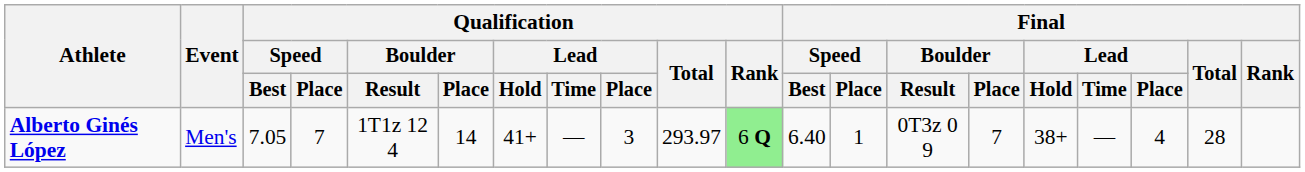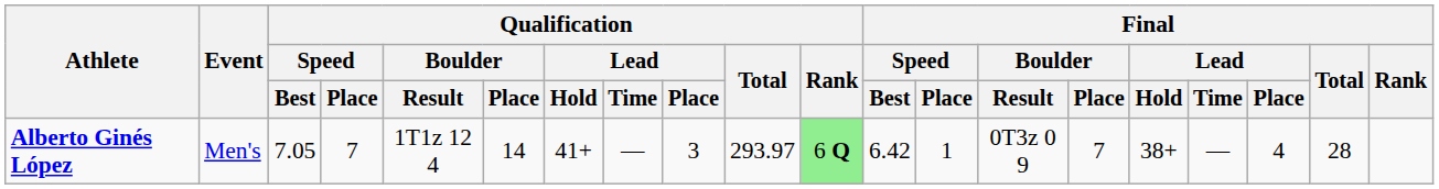Alberto Ginés López | Final / Speed / Best: 6.40 -> 6.42
